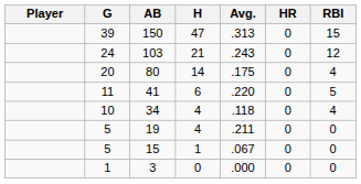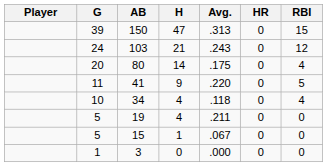41 | H: 6 -> 9
